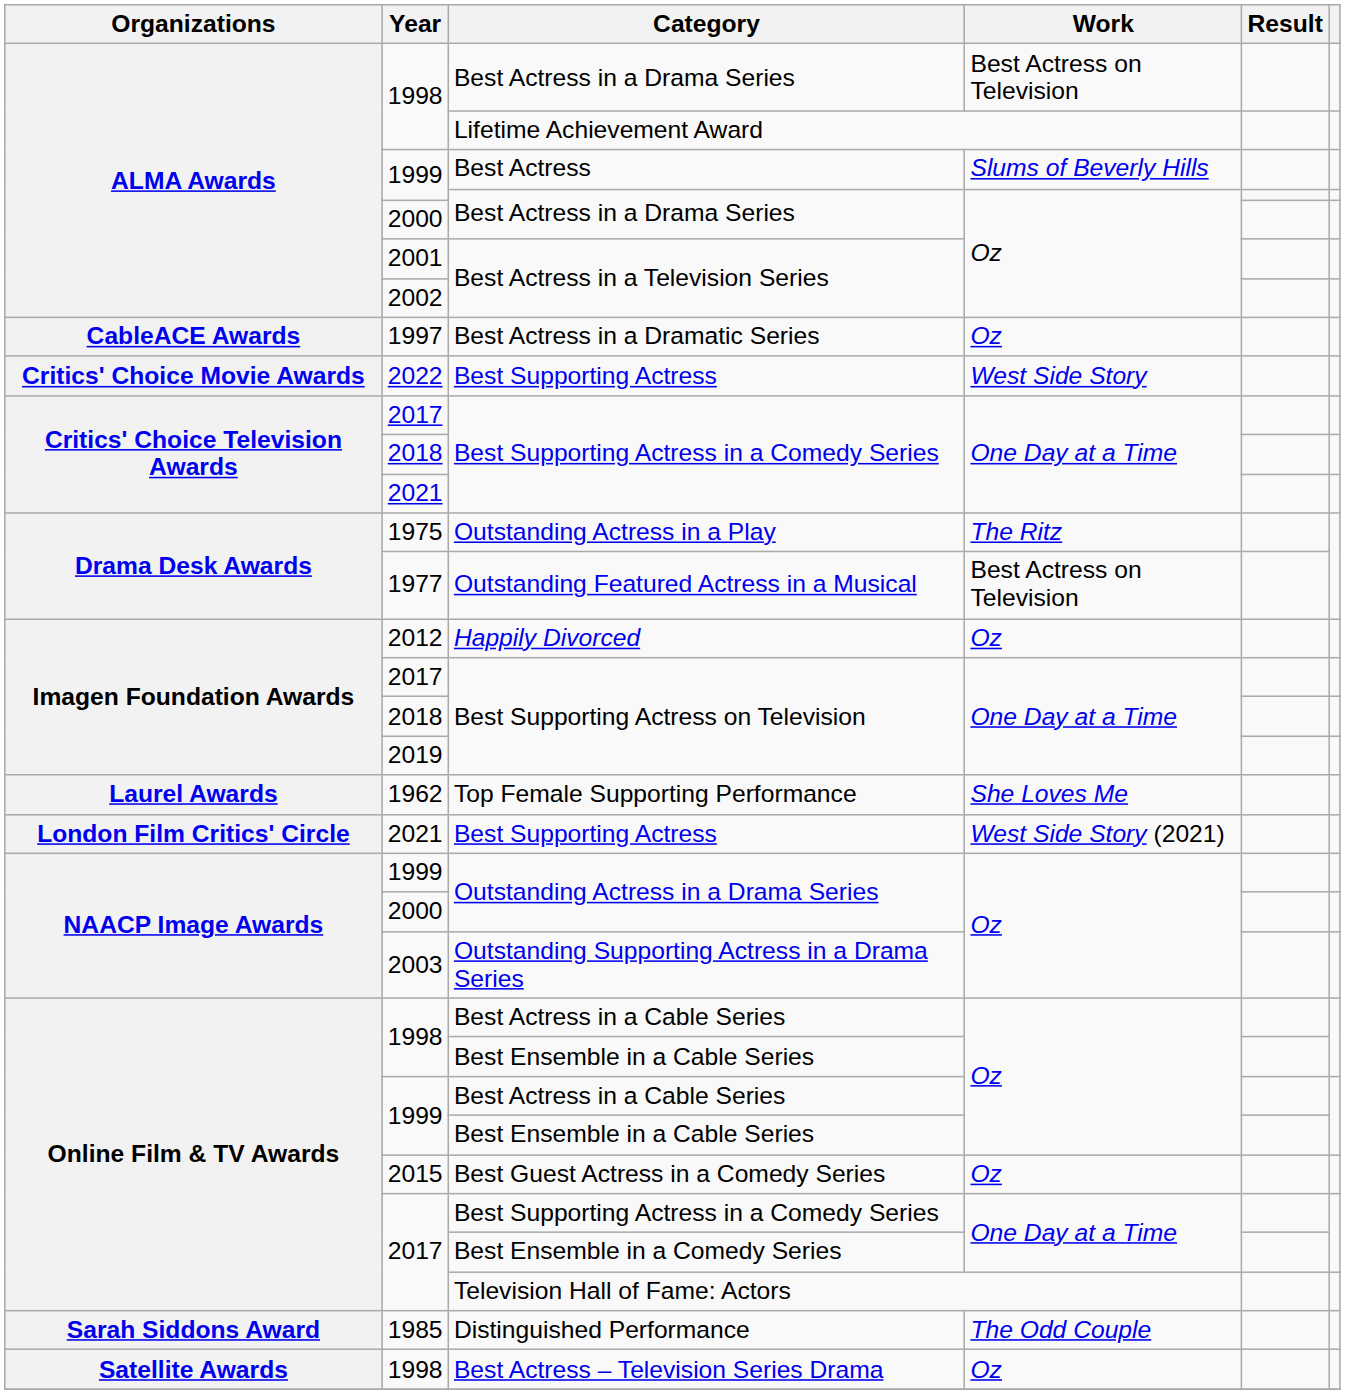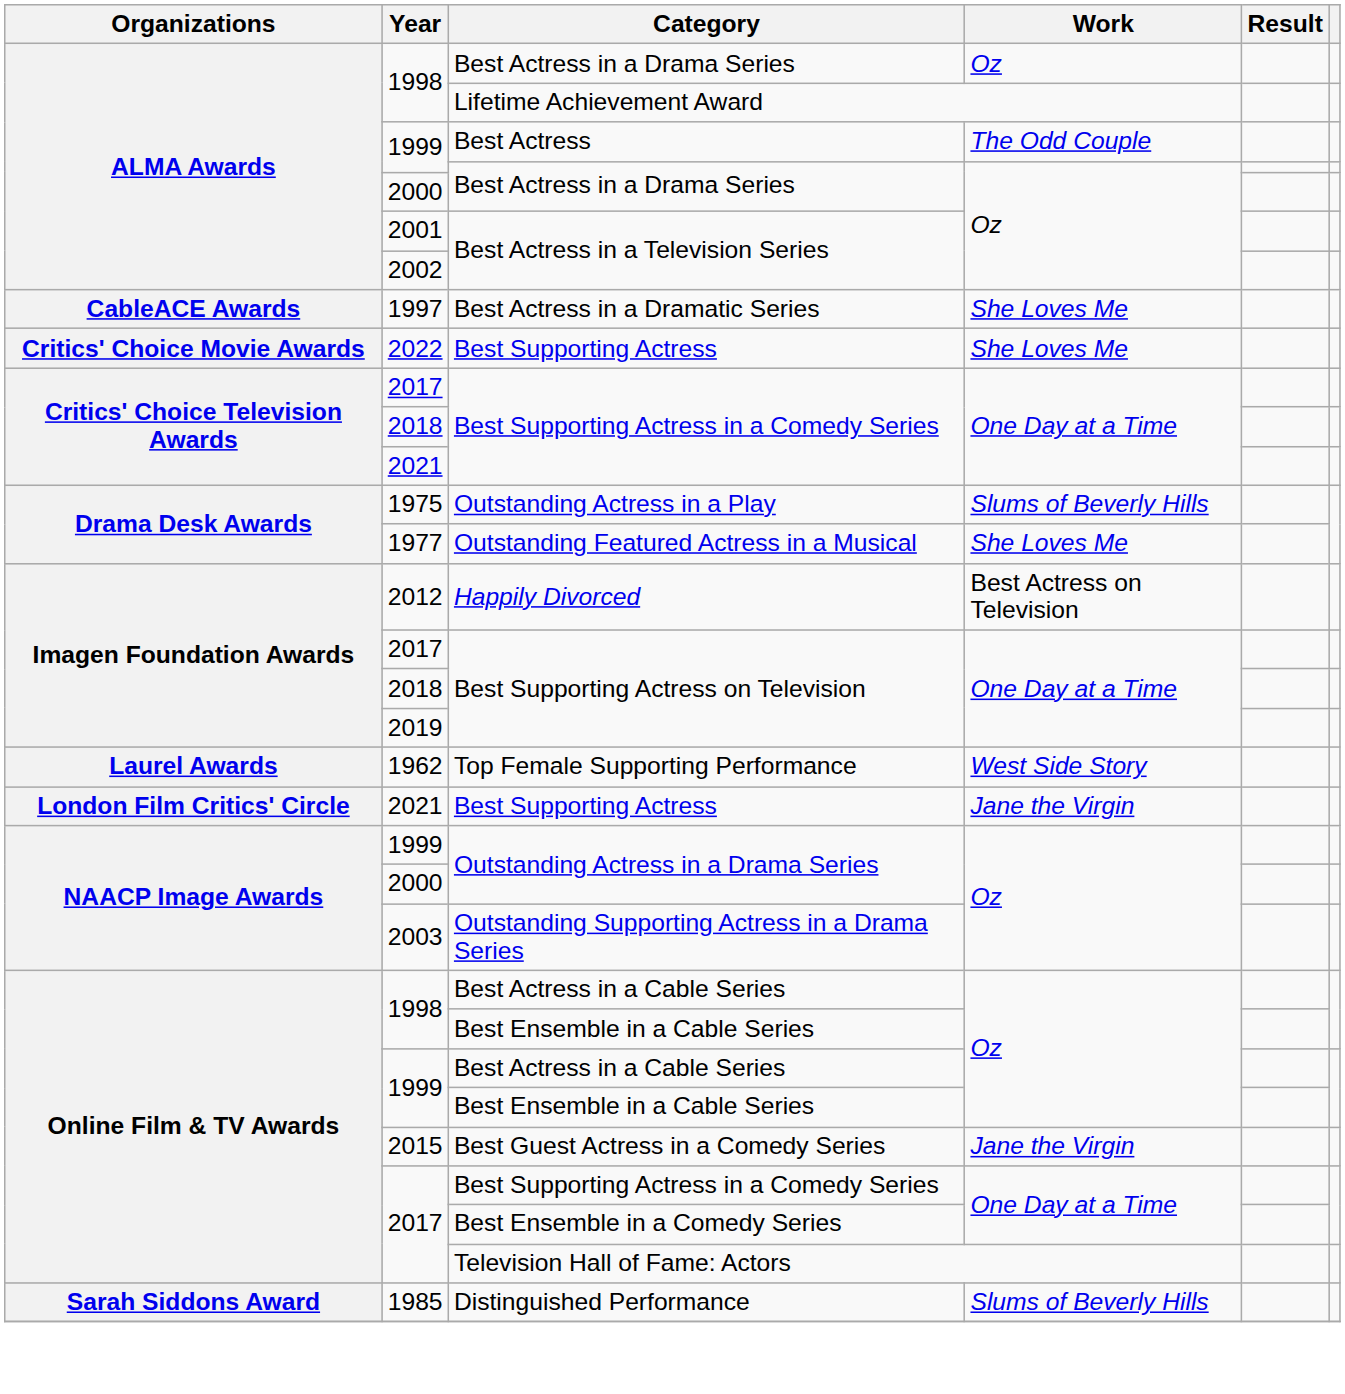1998 / Best Actress in a Drama Series | Work: Best Actress on Television -> Oz
Best Actress | Work: Slums of Beverly Hills -> The Odd Couple
Best Actress in a Dramatic Series | Work: Oz -> She Loves Me
2022 / Best Supporting Actress | Work: West Side Story -> She Loves Me
Outstanding Actress in a Play | Work: The Ritz -> Slums of Beverly Hills
Outstanding Featured Actress in a Musical | Work: Best Actress on Television -> She Loves Me
Happily Divorced | Work: Oz -> Best Actress on Television
Top Female Supporting Performance | Work: She Loves Me -> West Side Story
2021 / Best Supporting Actress | Work: West Side Story (2021) -> Jane the Virgin
Best Guest Actress in a Comedy Series | Work: Oz -> Jane the Virgin
Distinguished Performance | Work: The Odd Couple -> Slums of Beverly Hills
- row: Satellite Awards | 1998 | Best Actress – Television Series Drama | Oz
